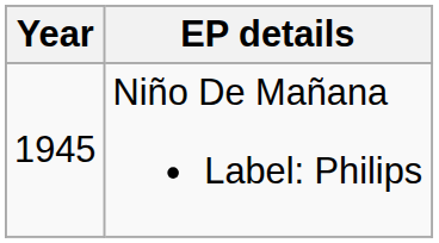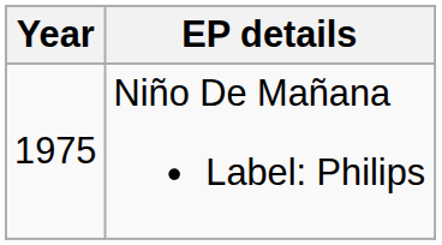Niño De Mañana Label: Philips | Year: 1945 -> 1975
